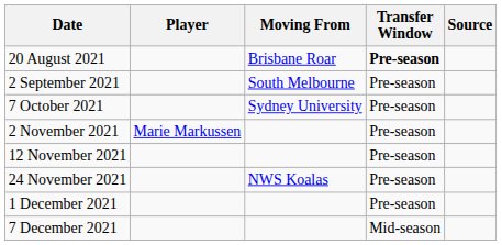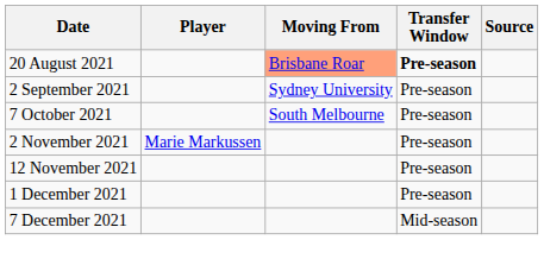20 August 2021 | Moving From: no background -> lightsalmon background
2 September 2021 | Moving From: South Melbourne -> Sydney University
7 October 2021 | Moving From: Sydney University -> South Melbourne
- row: 24 November 2021 | NWS Koalas | Pre-season
